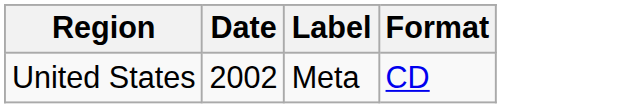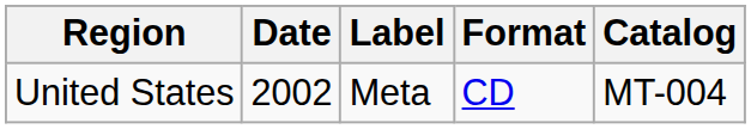+ column: Catalog | MT-004
